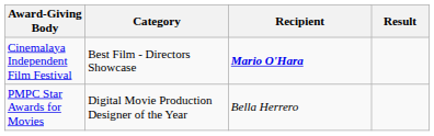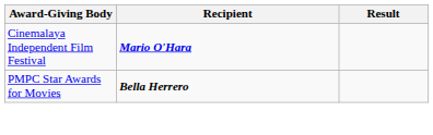- column: Category | Best Film - Directors Showcase | Digital Movie Production Designer of the Year
PMPC Star Awards for Movies | Recipient: normal -> bold
